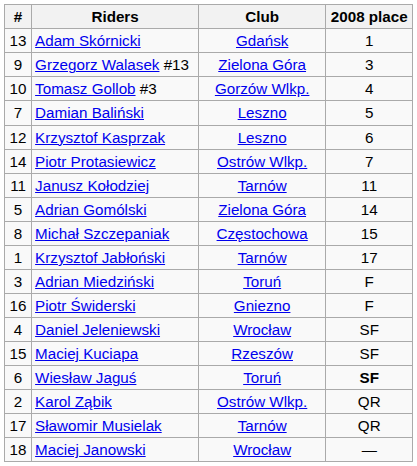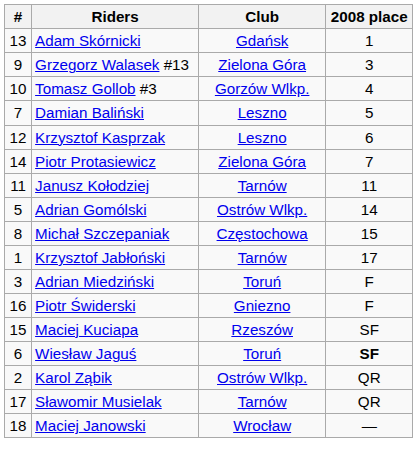Piotr Protasiewicz | Club: Ostrów Wlkp. -> Zielona Góra
Adrian Gomólski | Club: Zielona Góra -> Ostrów Wlkp.
- row: 4 | Daniel Jeleniewski | Wrocław | SF
